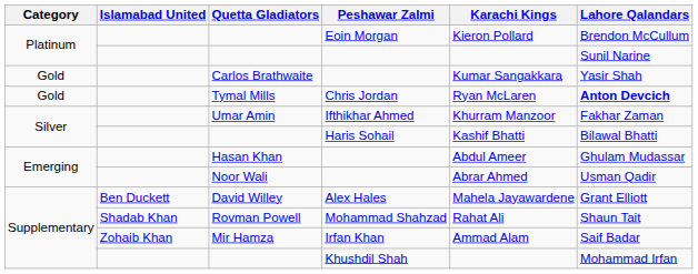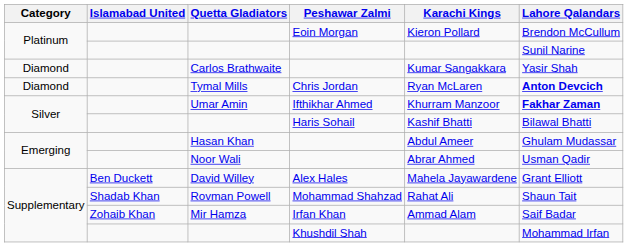Carlos Brathwaite | Category: Gold -> Diamond
Tymal Mills | Category: Gold -> Diamond
Umar Amin | Lahore Qalandars: normal -> bold
